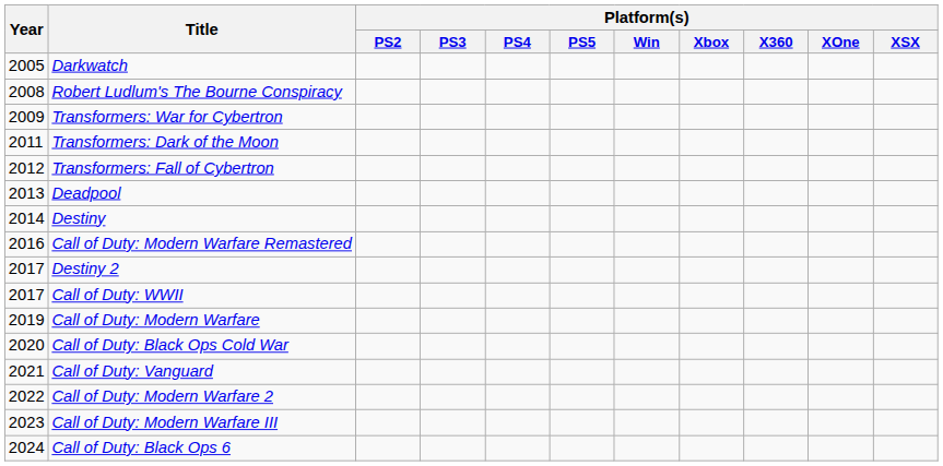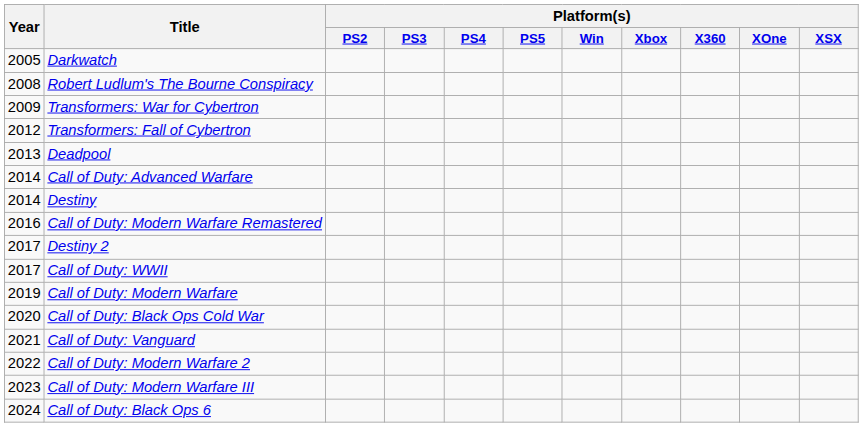- row: 2011 | Transformers: Dark of the Moon
+ row: 2014 | Call of Duty: Advanced Warfare
